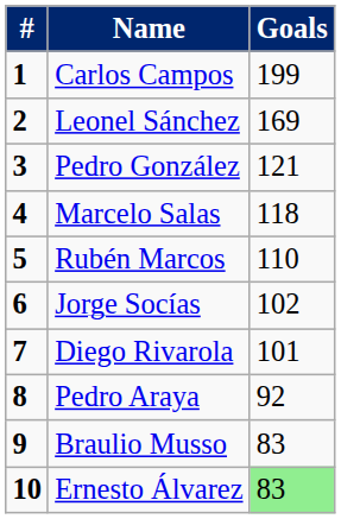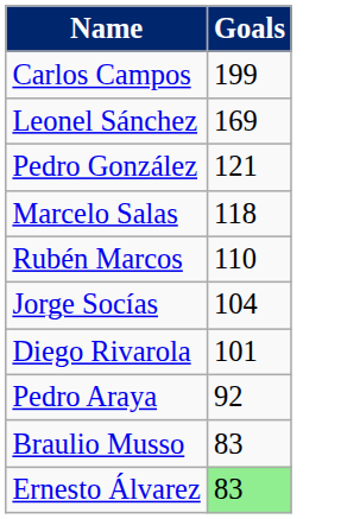- column: # | 1 | 2 | 3 | 4 | 5 | 6 | 7 | 8 | 9 | 10
Jorge Socías | Goals: 102 -> 104
